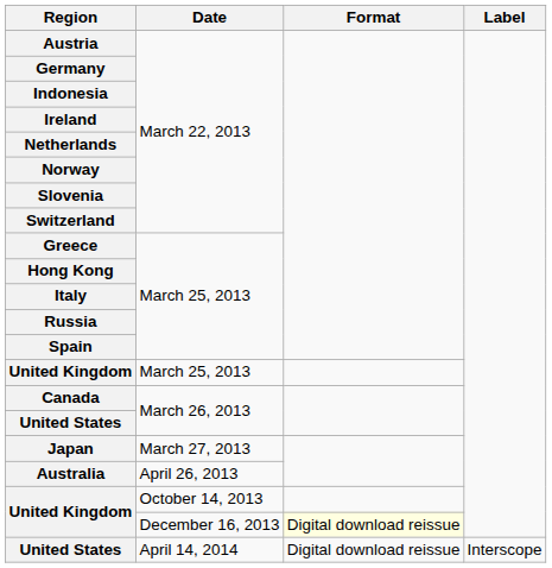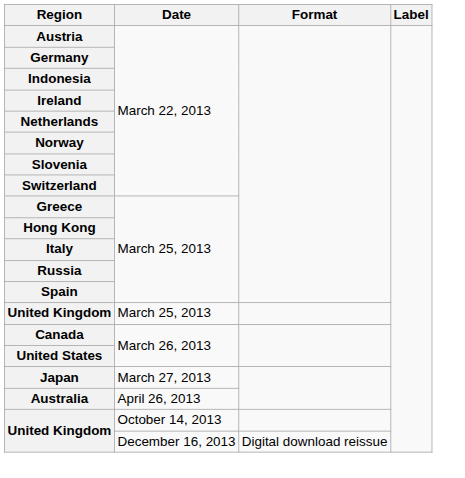December 16, 2013 | Format: lightyellow background -> no background
- row: United States | April 14, 2014 | Digital download reissue | Interscope
